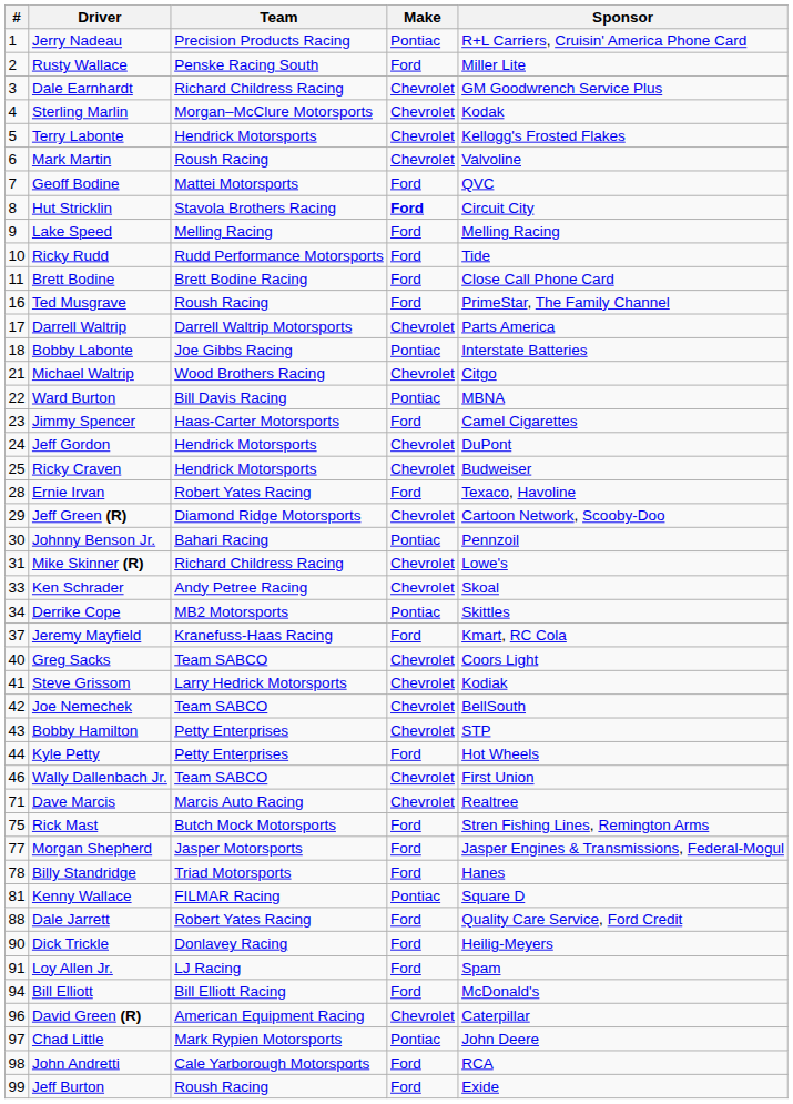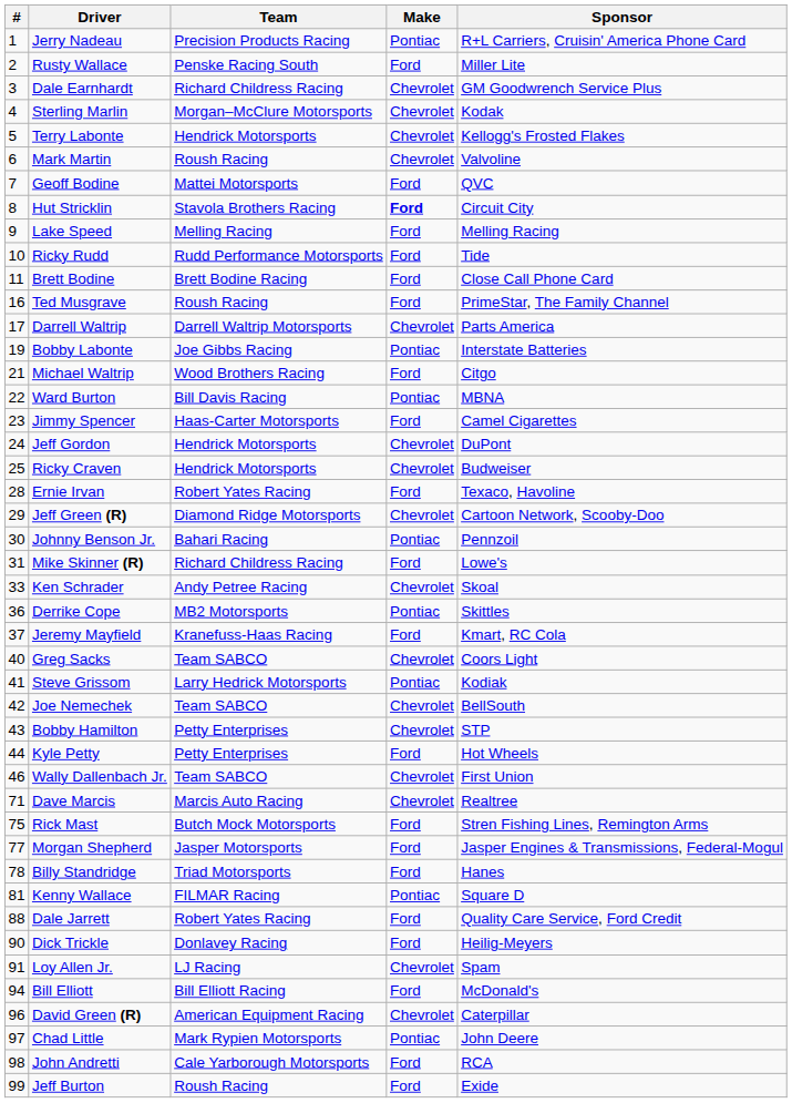Bobby Labonte | #: 18 -> 19
Michael Waltrip | Make: Chevrolet -> Ford
Mike Skinner (R) | Make: Chevrolet -> Ford
Derrike Cope | #: 34 -> 36
Steve Grissom | Make: Chevrolet -> Pontiac
Loy Allen Jr. | Make: Ford -> Chevrolet
